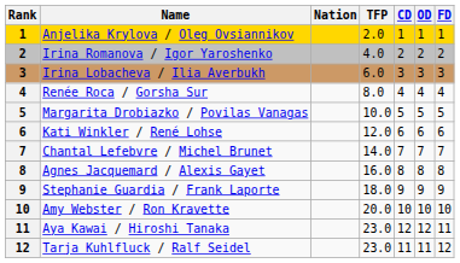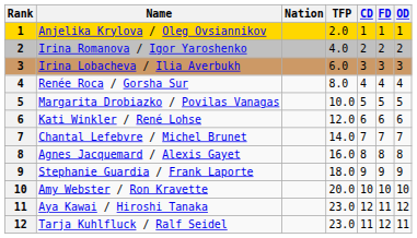columns swapped: OD <-> FD
